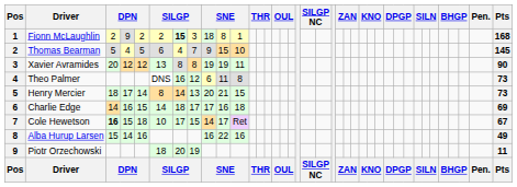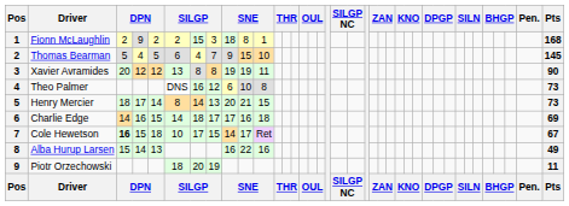Fionn McLaughlin | column 7: bold -> normal
Theo Palmer | column 10: 11 -> 10
Alba Hurup Larsen | column 5: 16 -> 13
